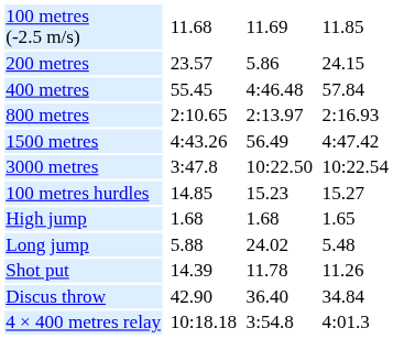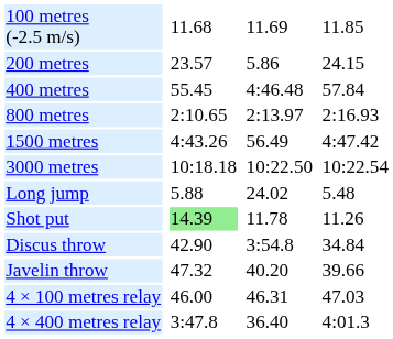3000 metres | column 3: 3:47.8 -> 10:18.18
- row: 100 metres hurdles | 14.85 | 15.23 | 15.27
- row: High jump | 1.68 | 1.68 | 1.65
Shot put | column 3: no background -> lightgreen background
Discus throw | column 5: 36.40 -> 3:54.8
+ row: Javelin throw | 47.32 | 40.20 | 39.66
+ row: 4 × 100 metres relay | 46.00 | 46.31 | 47.03
4 × 400 metres relay | column 3: 10:18.18 -> 3:47.8
4 × 400 metres relay | column 5: 3:54.8 -> 36.40
